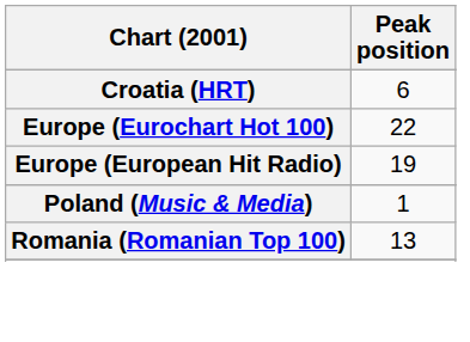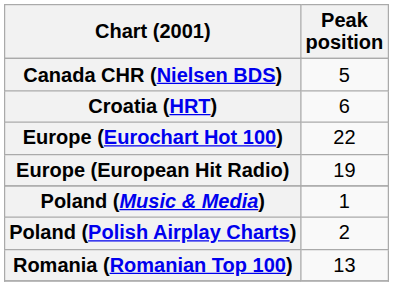+ row: Canada CHR (Nielsen BDS) | 5
+ row: Poland (Polish Airplay Charts) | 2
